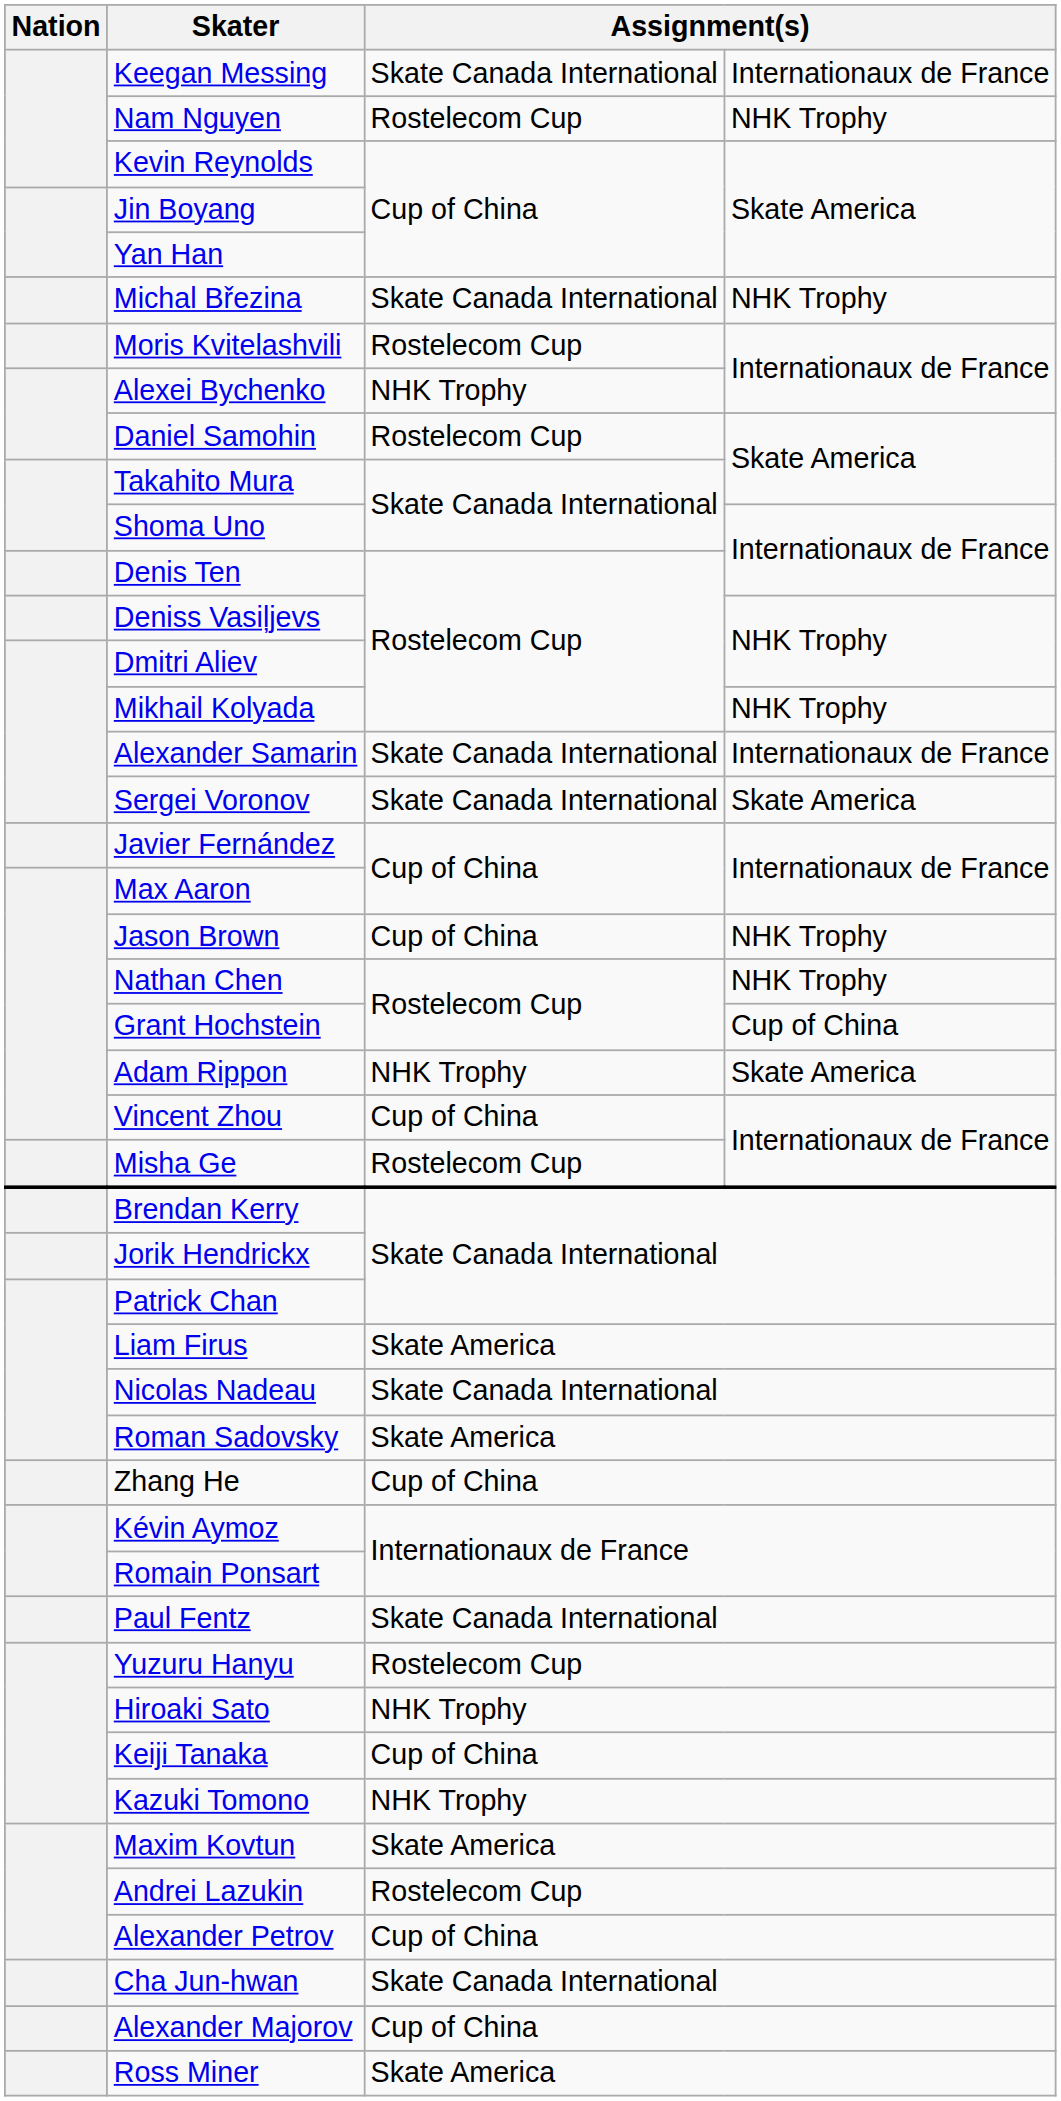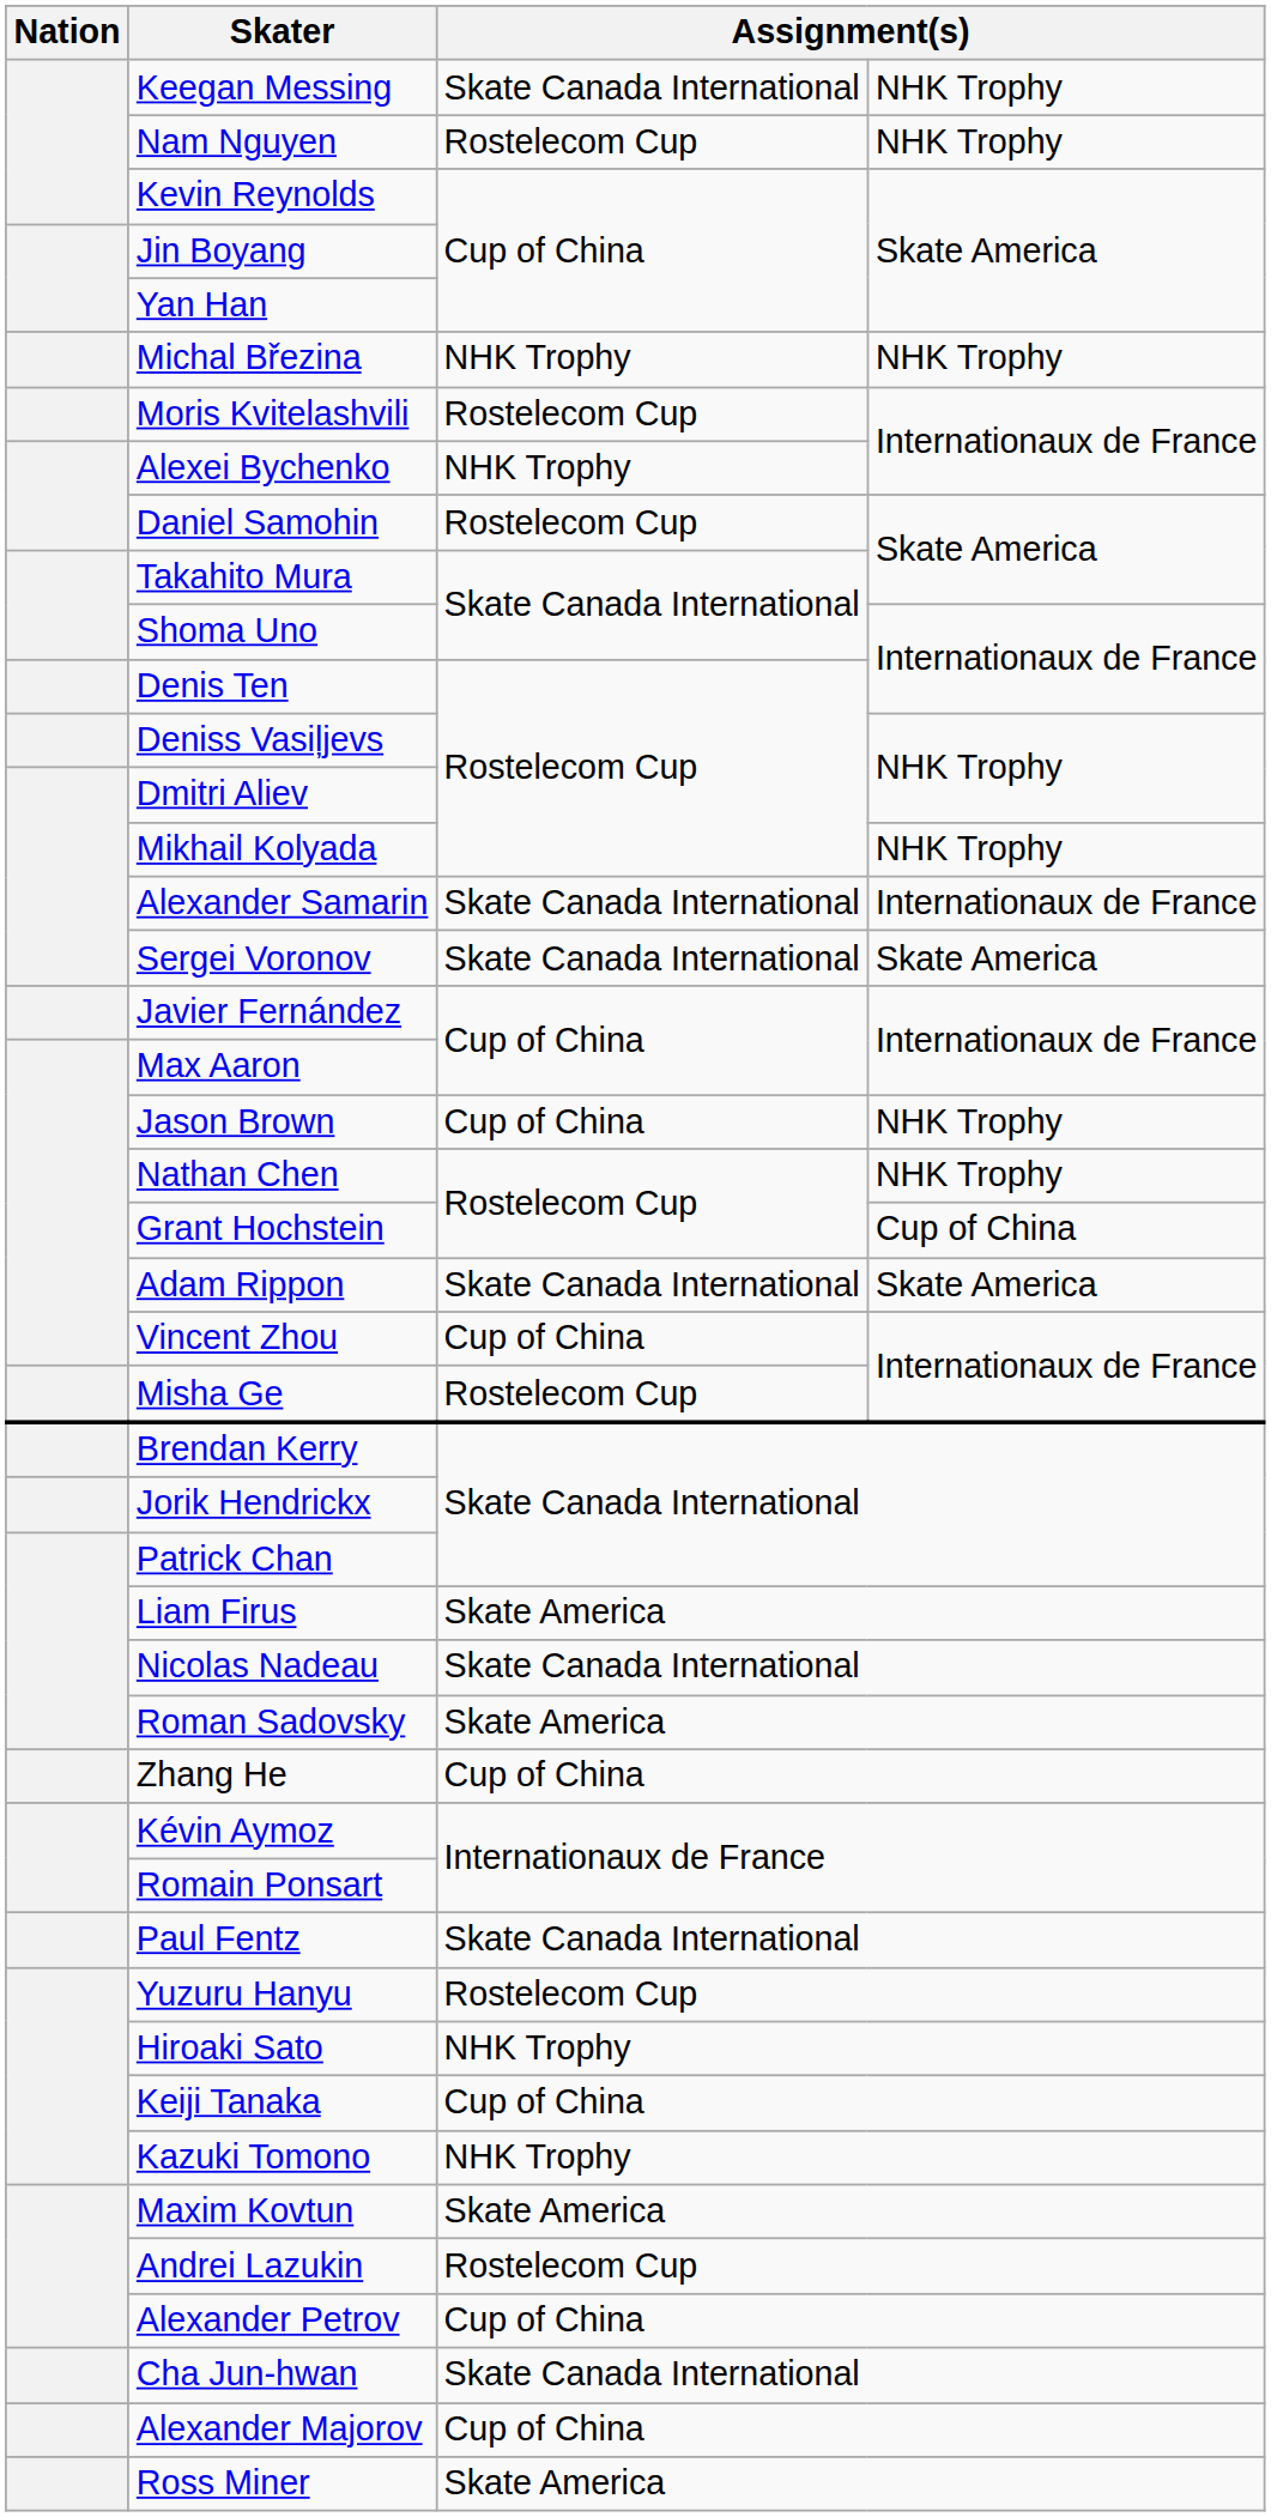Keegan Messing | column 4: Internationaux de France -> NHK Trophy
Michal Březina | column 3: Skate Canada International -> NHK Trophy
Adam Rippon | column 3: NHK Trophy -> Skate Canada International
